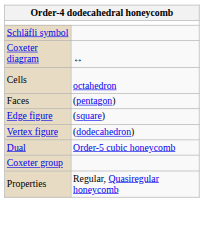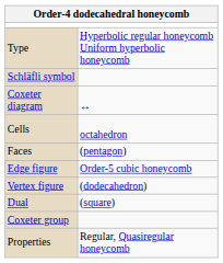+ row: Type | Hyperbolic regular honeycomb Uniform hyperbolic honeycomb
Edge figure | column 2: (square) -> Order-5 cubic honeycomb
Dual | column 2: Order-5 cubic honeycomb -> (square)
